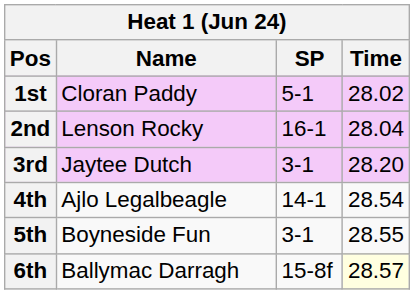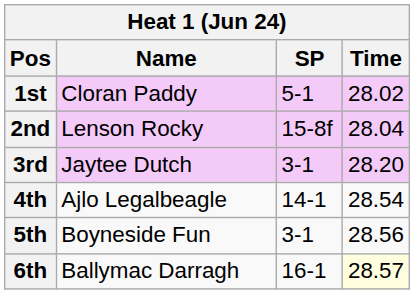2nd | SP: 16-1 -> 15-8f
5th | Time: 28.55 -> 28.56
6th | SP: 15-8f -> 16-1
